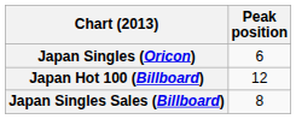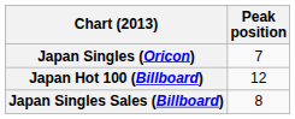Japan Singles (Oricon) | Peak position: 6 -> 7
